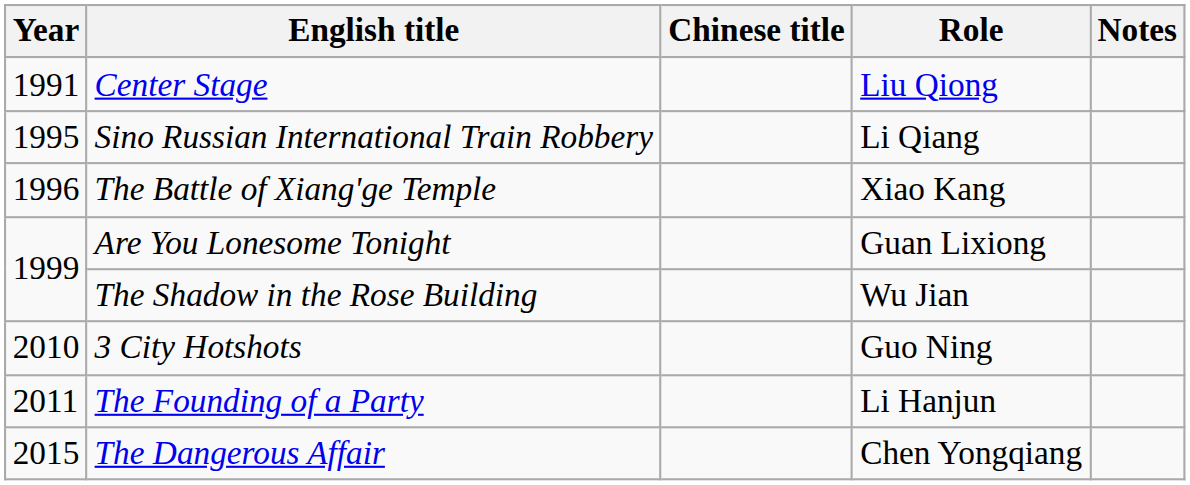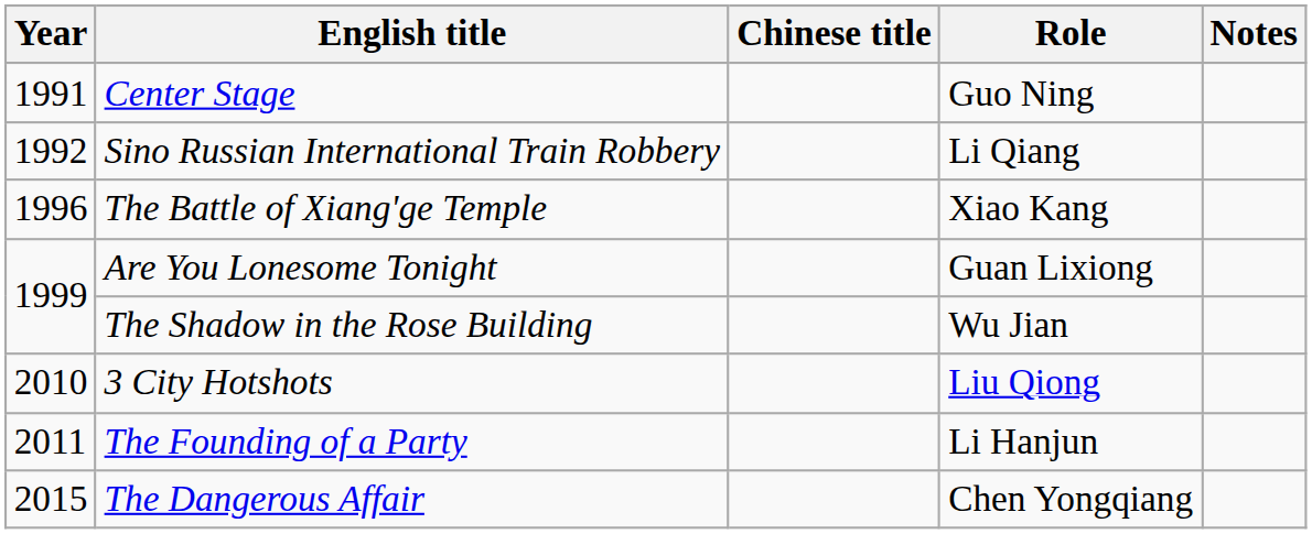Center Stage | Role: Liu Qiong -> Guo Ning
Sino Russian International Train Robbery | Year: 1995 -> 1992
3 City Hotshots | Role: Guo Ning -> Liu Qiong
